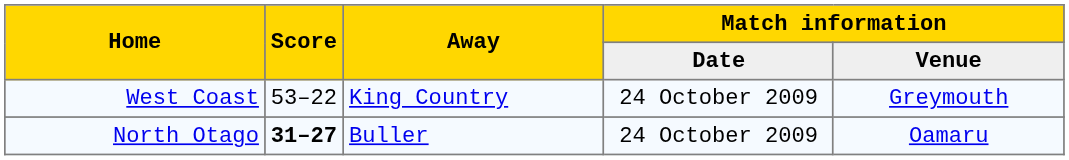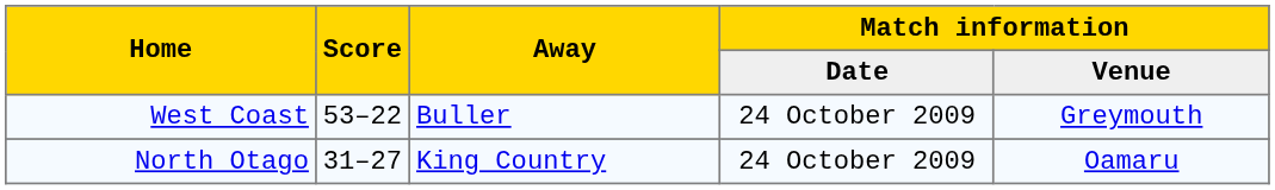West Coast | Away: King Country -> Buller
North Otago | Score: bold -> normal
North Otago | Away: Buller -> King Country
